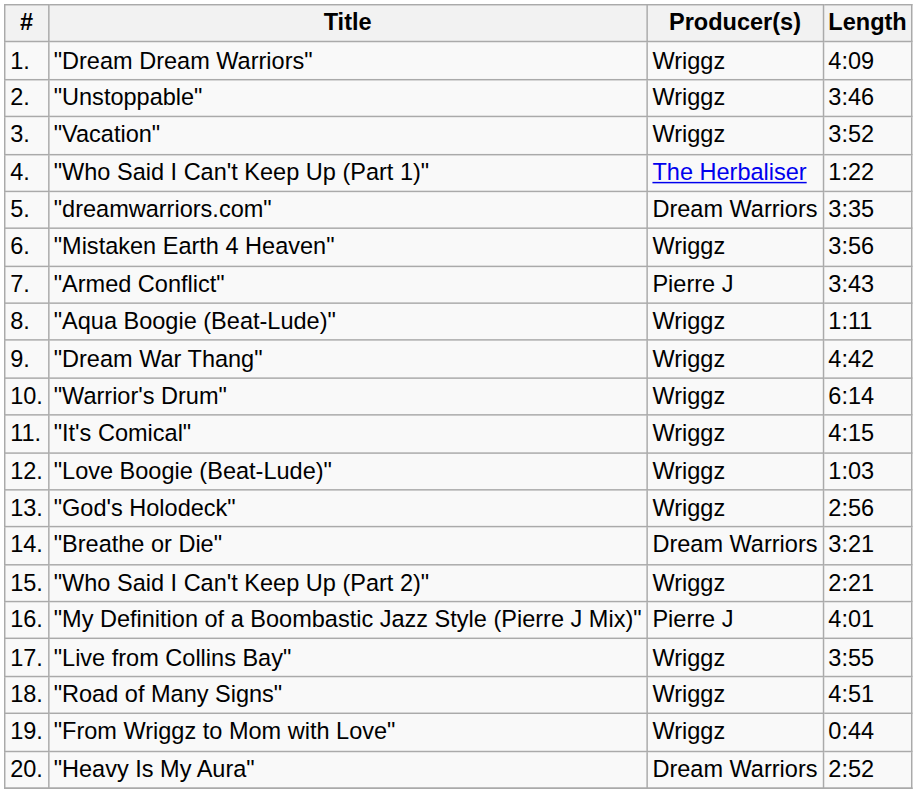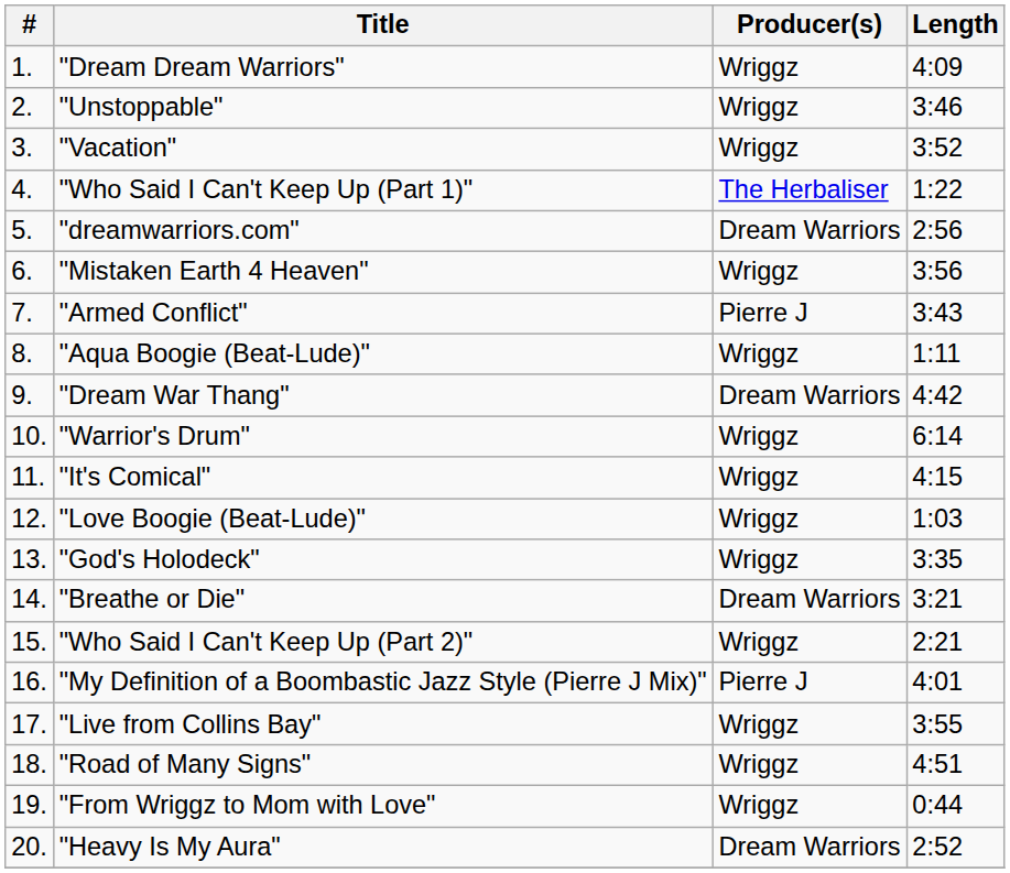"dreamwarriors.com" | Length: 3:35 -> 2:56
"Dream War Thang" | Producer(s): Wriggz -> Dream Warriors
"God's Holodeck" | Length: 2:56 -> 3:35
